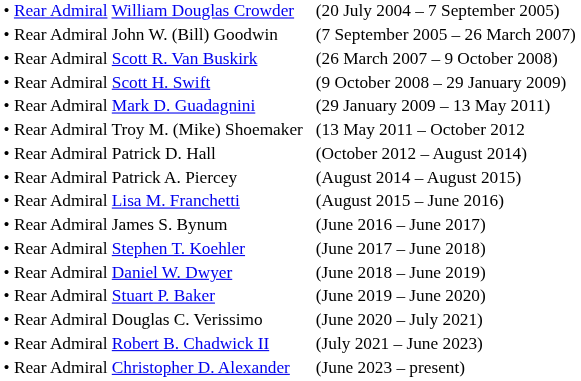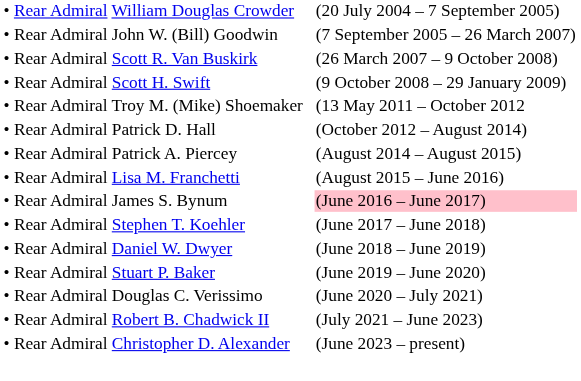- row: • Rear Admiral Mark D. Guadagnini | (29 January 2009 – 13 May 2011)
• Rear Admiral James S. Bynum | column 3: no background -> pink background
